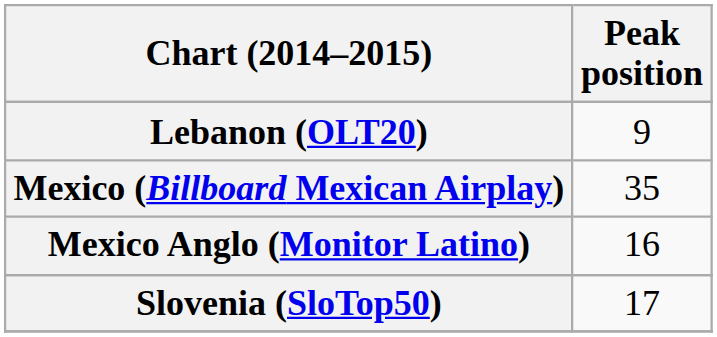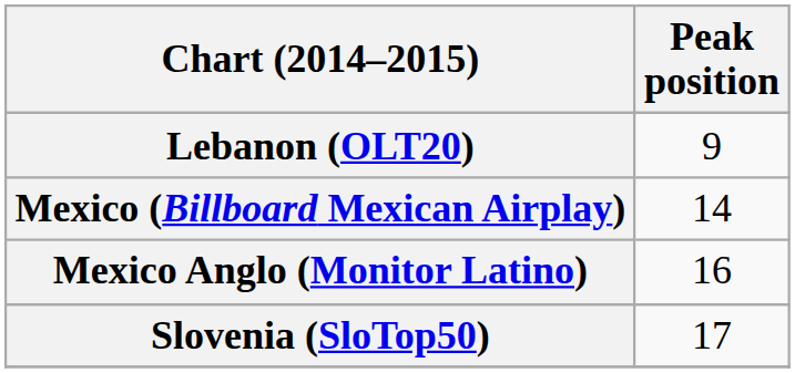Mexico (Billboard Mexican Airplay) | Peak position: 35 -> 14
